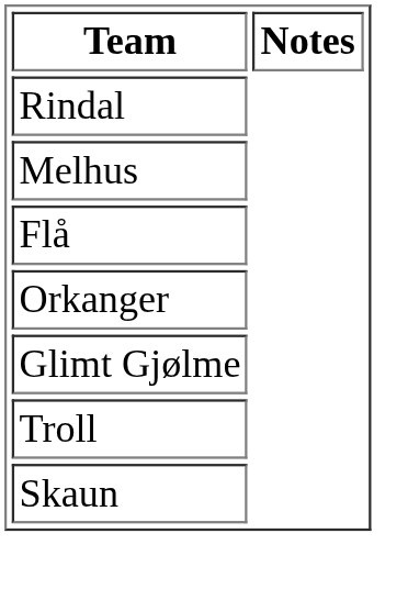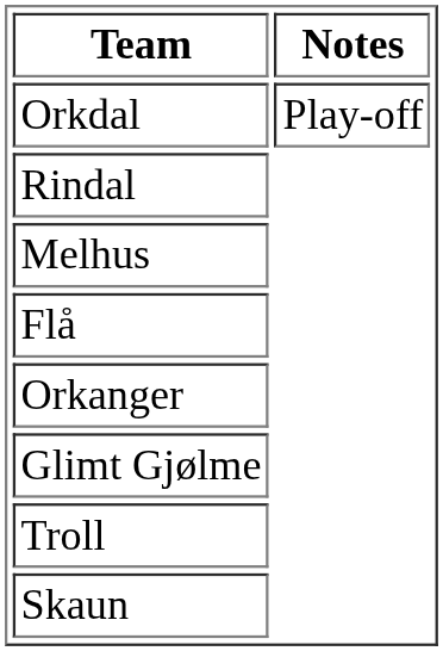+ row: Orkdal | Play-off
